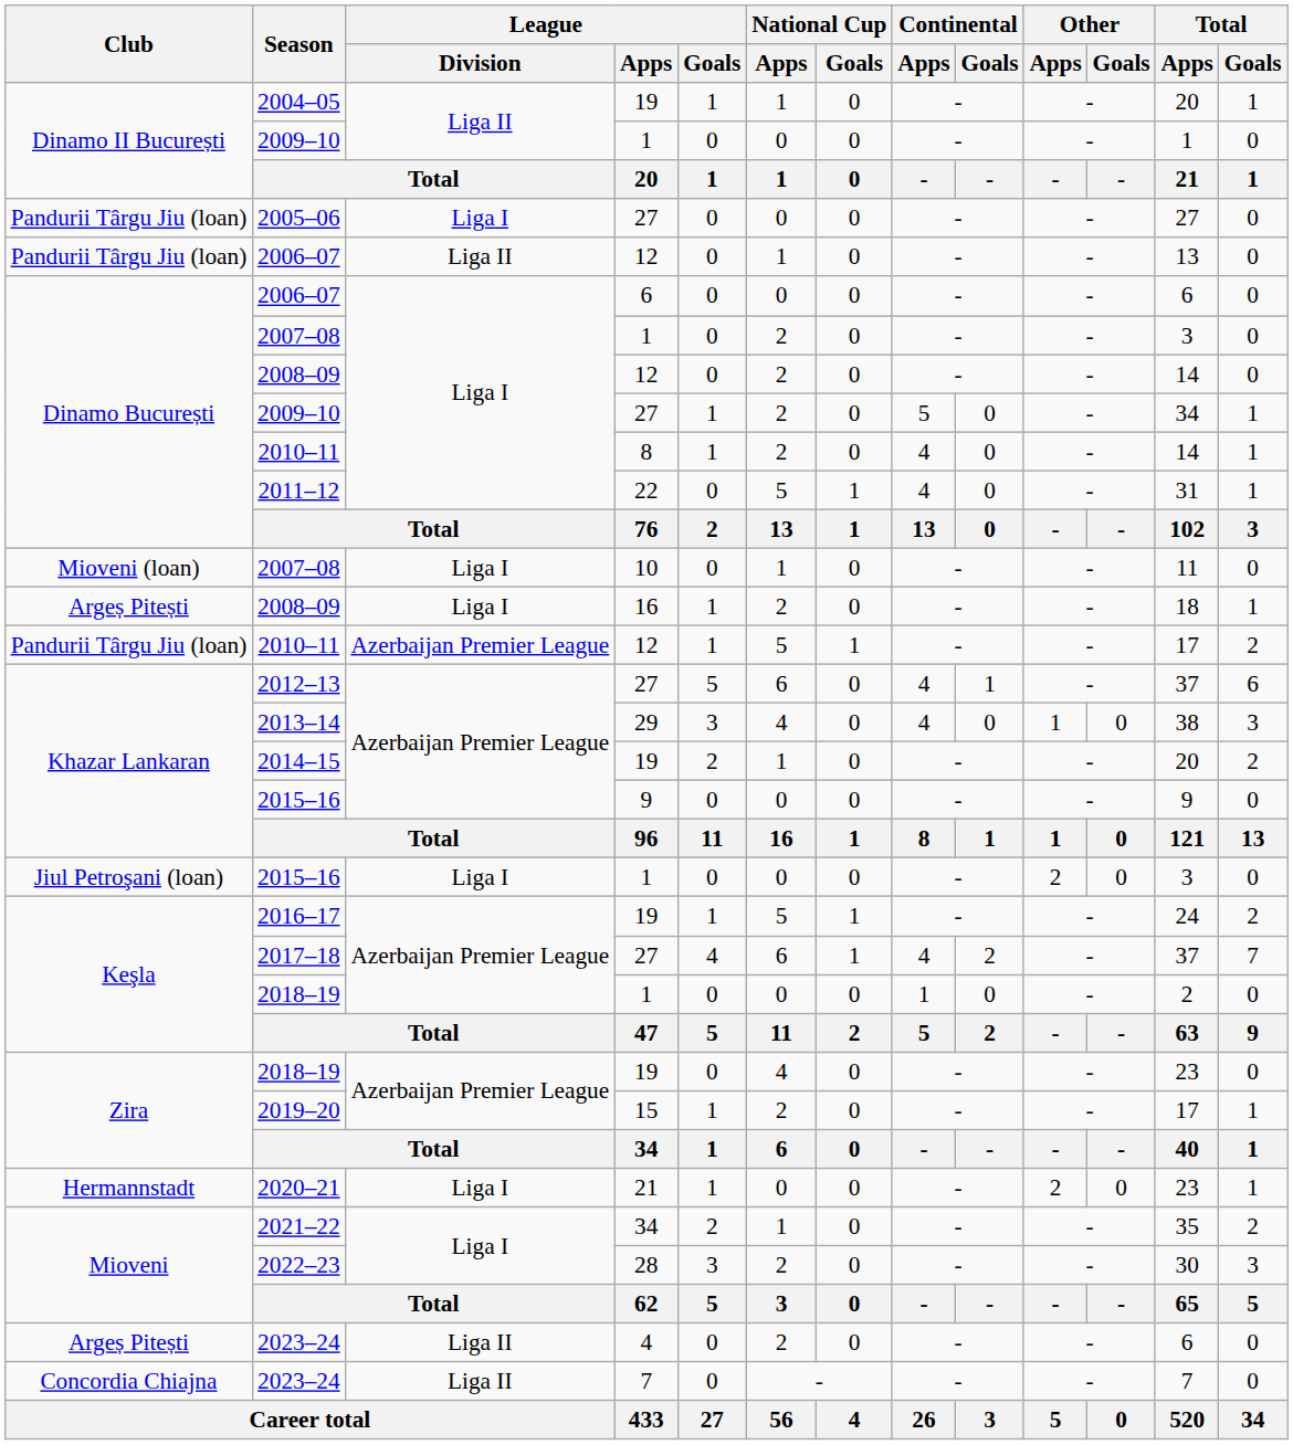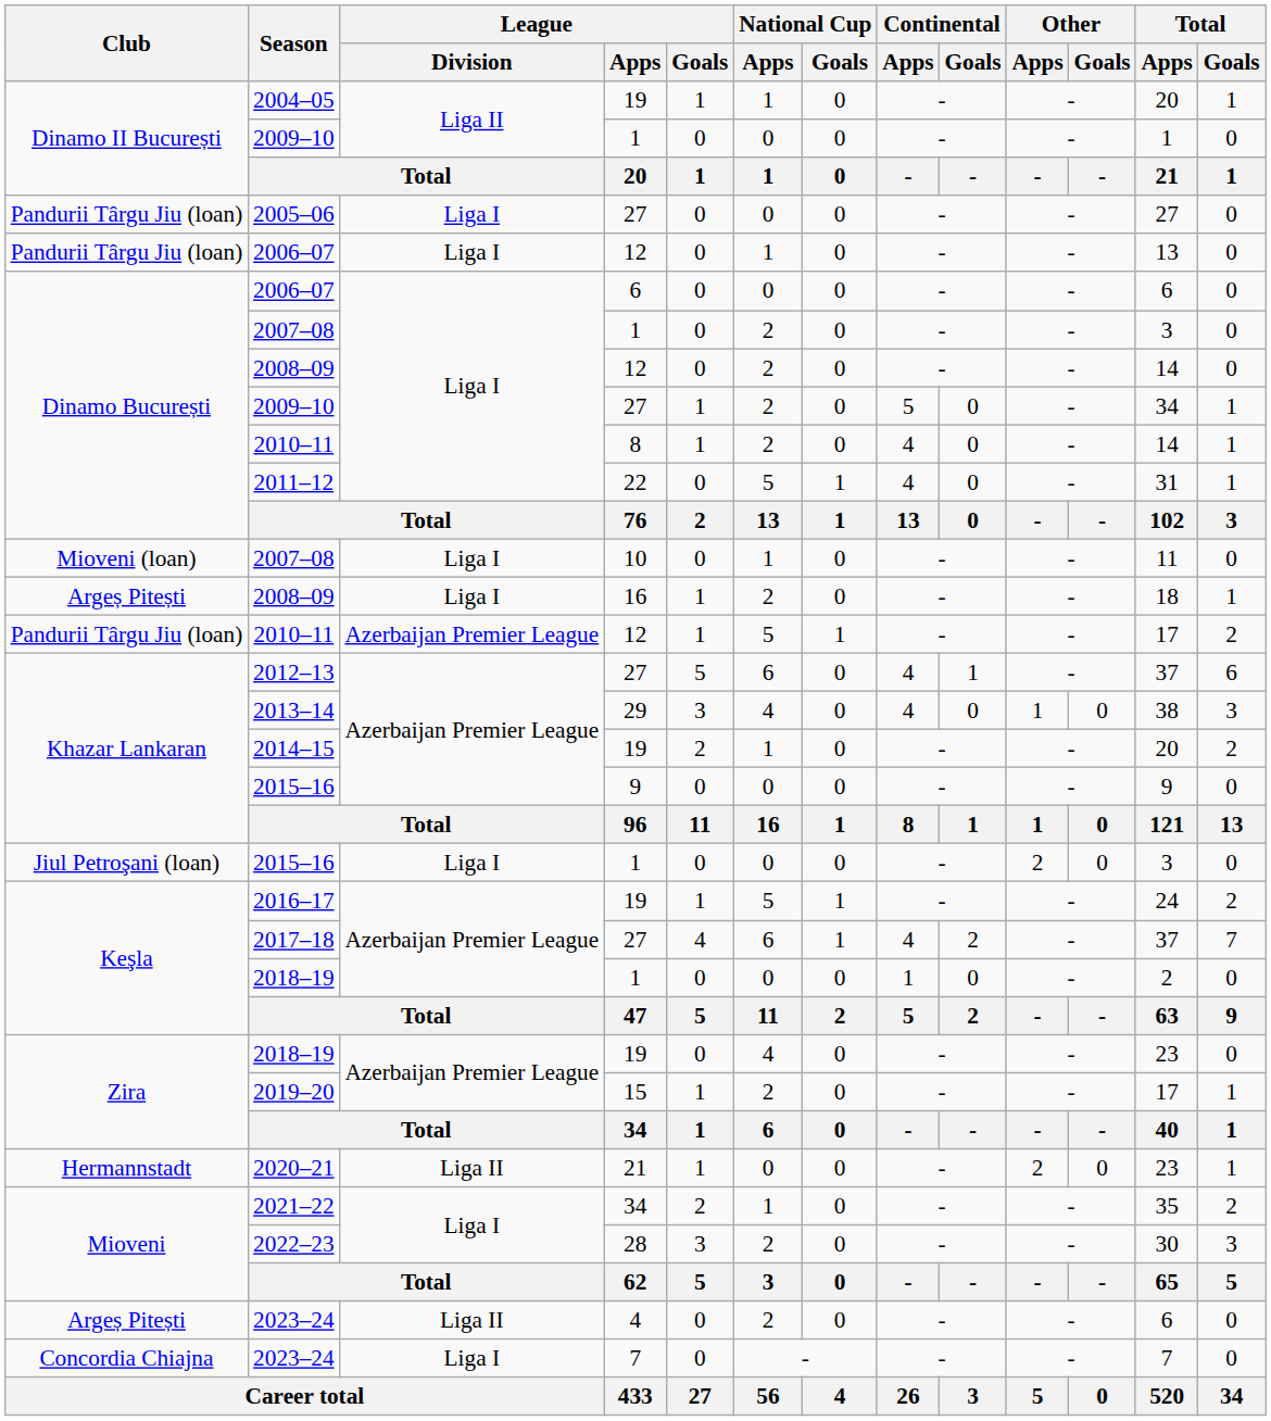2006–07 / 12 | League / Division: Liga II -> Liga I
2020–21 | League / Division: Liga I -> Liga II
2023–24 / 7 | League / Division: Liga II -> Liga I
